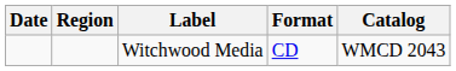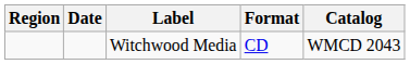columns swapped: Region <-> Date
